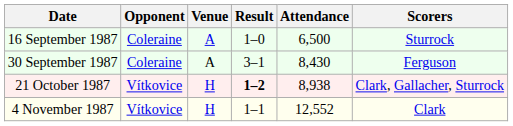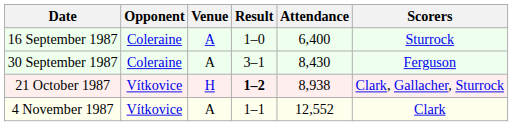16 September 1987 | Attendance: 6,500 -> 6,400
4 November 1987 | Venue: H -> A
